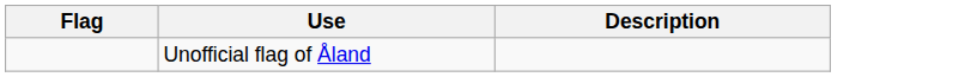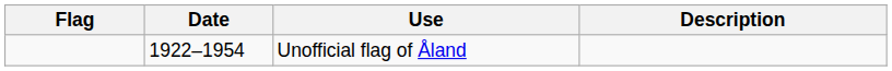+ column: Date | 1922–1954
